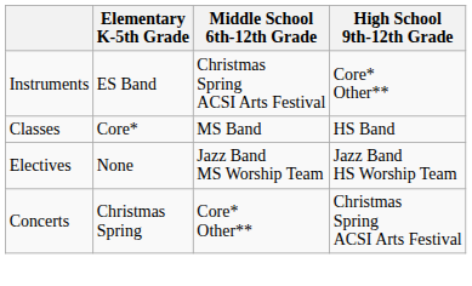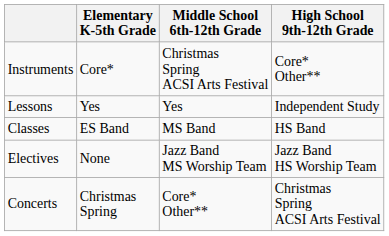Instruments | Elementary K-5th Grade: ES Band -> Core*
+ row: Lessons | Yes | Yes | Independent Study
Classes | Elementary K-5th Grade: Core* -> ES Band
